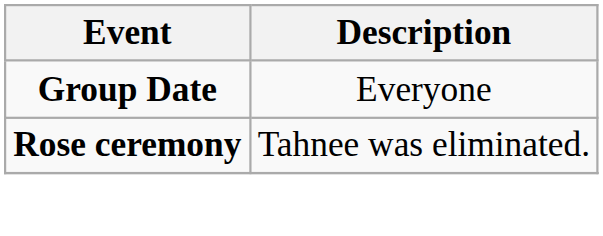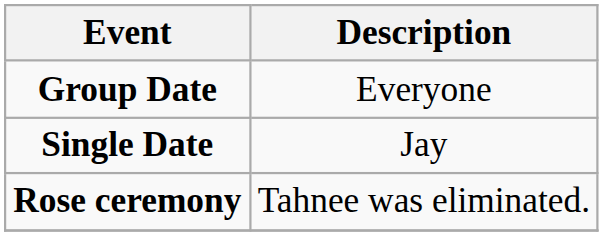+ row: Single Date | Jay
